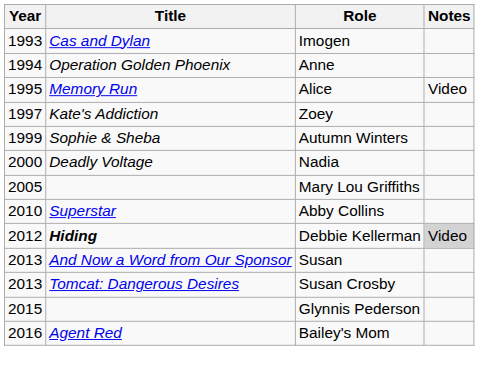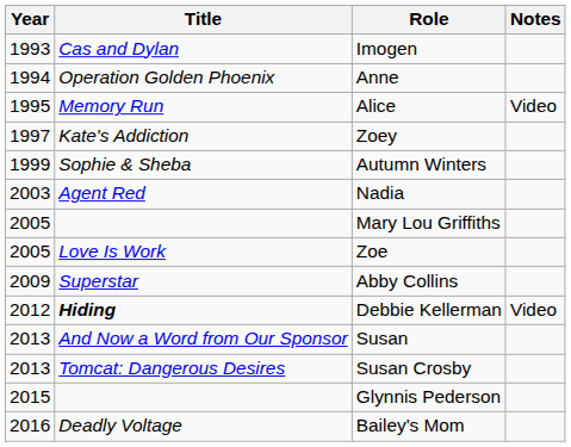Nadia | Year: 2000 -> 2003
Nadia | Title: Deadly Voltage -> Agent Red
+ row: 2005 | Love Is Work | Zoe
Abby Collins | Year: 2010 -> 2009
Debbie Kellerman | Notes: lightgrey background -> no background
Bailey's Mom | Title: Agent Red -> Deadly Voltage
